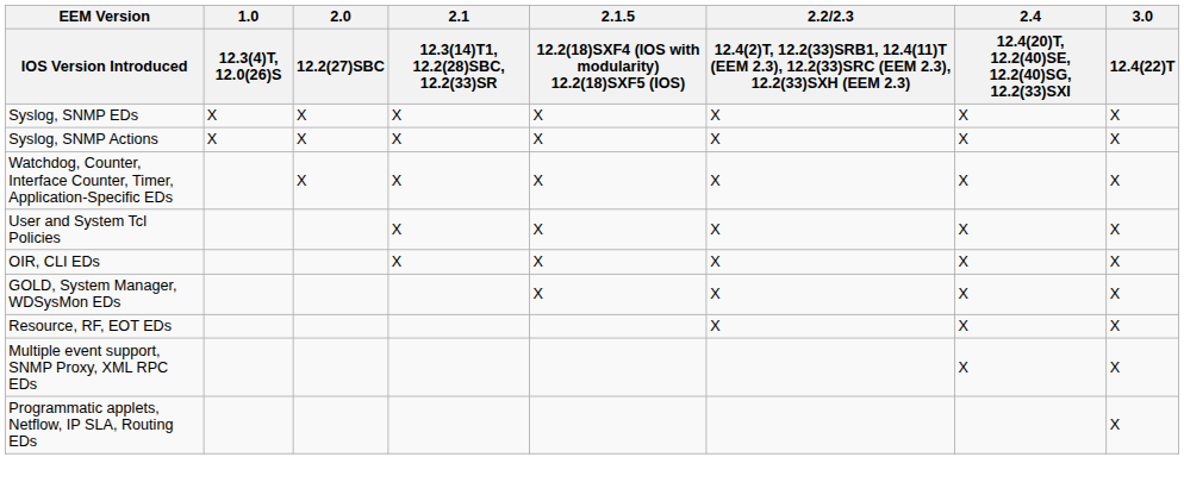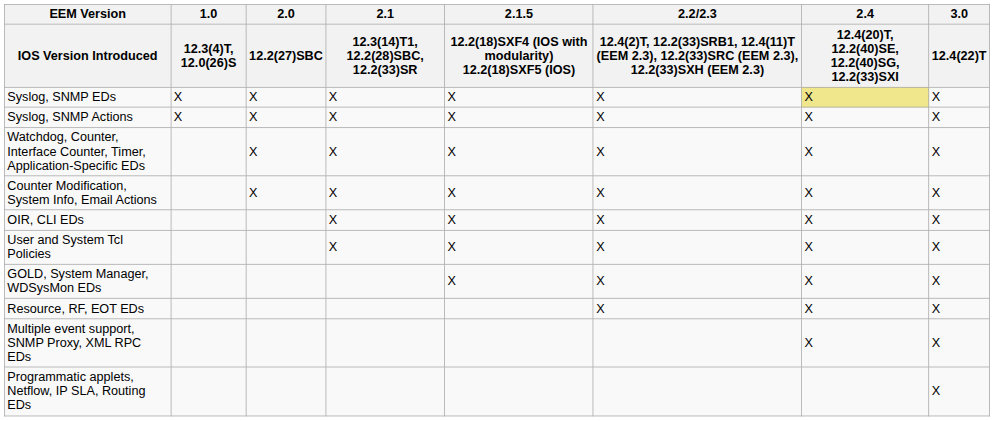Syslog, SNMP EDs | 2.4 / 12.4(20)T, 12.2(40)SE, 12.2(40)SG, 12.2(33)SXI: no background -> khaki background
+ row: Counter Modification, System Info, Email Actions | X | X | X | X | X | X
rows swapped: OIR, CLI EDs <-> User and System Tcl Policies
